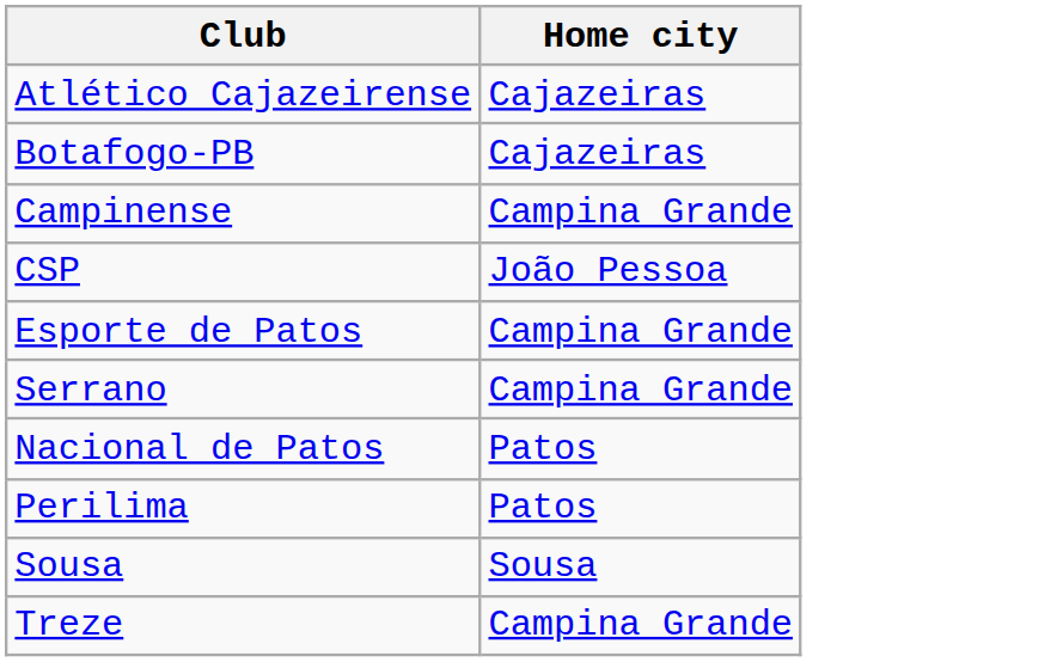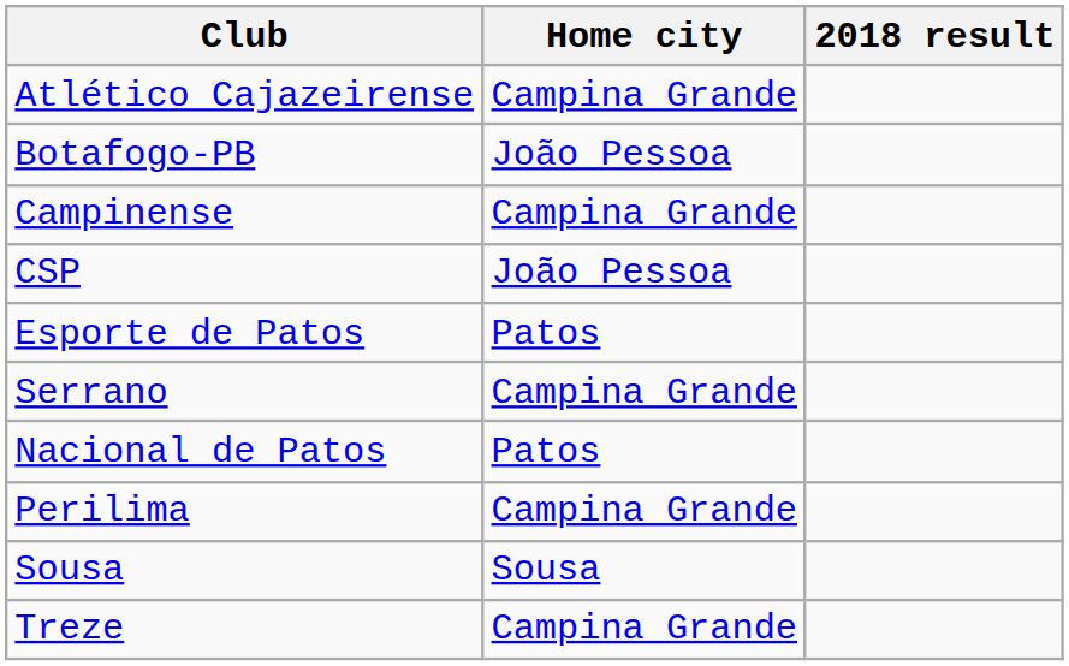+ column: 2018 result
Atlético Cajazeirense | Home city: Cajazeiras -> Campina Grande
Botafogo-PB | Home city: Cajazeiras -> João Pessoa
Esporte de Patos | Home city: Campina Grande -> Patos
Perilima | Home city: Patos -> Campina Grande
